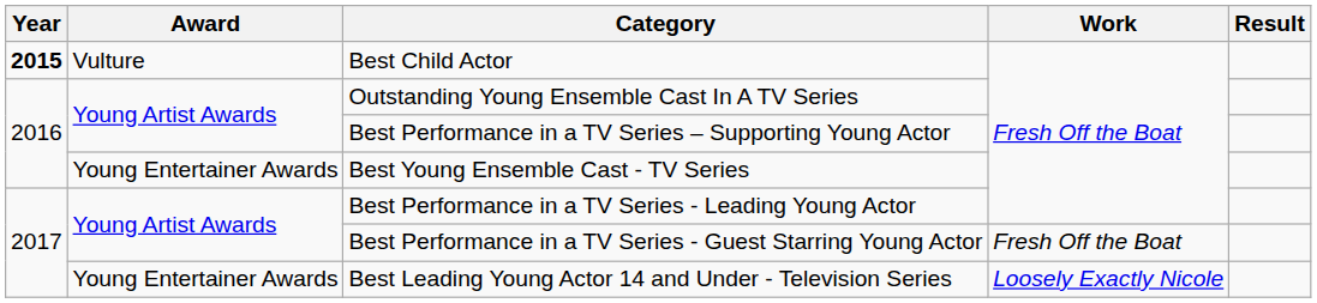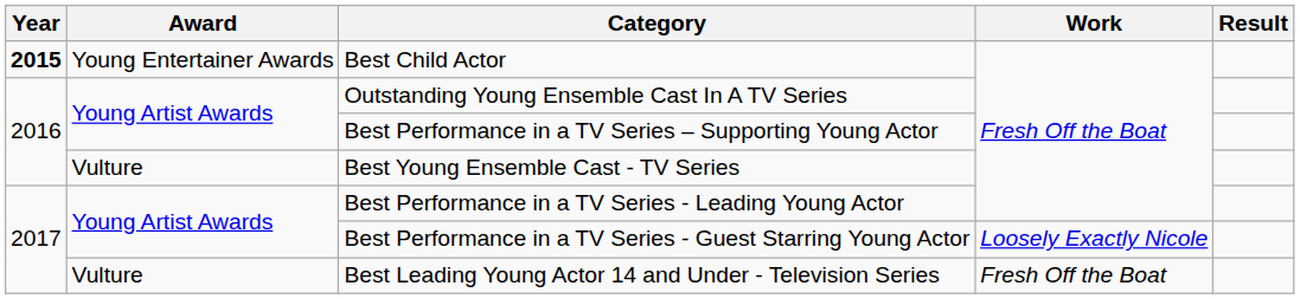Best Child Actor | Award: Vulture -> Young Entertainer Awards
Best Young Ensemble Cast - TV Series | Award: Young Entertainer Awards -> Vulture
Best Performance in a TV Series - Guest Starring Young Actor | Work: Fresh Off the Boat -> Loosely Exactly Nicole
Best Leading Young Actor 14 and Under - Television Series | Award: Young Entertainer Awards -> Vulture
Best Leading Young Actor 14 and Under - Television Series | Work: Loosely Exactly Nicole -> Fresh Off the Boat
